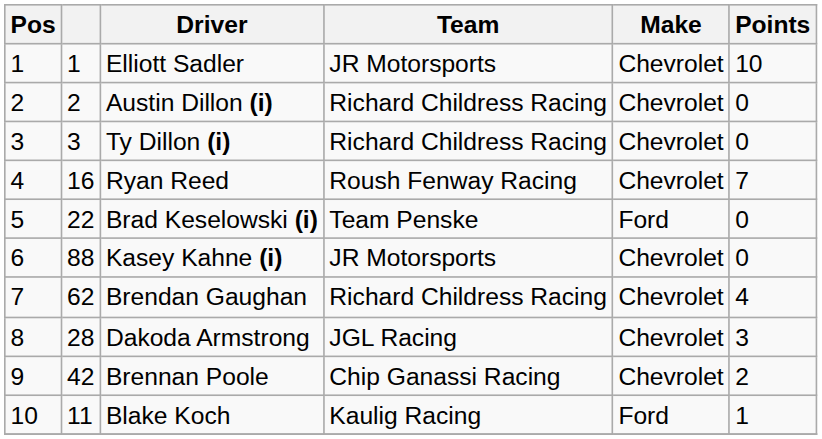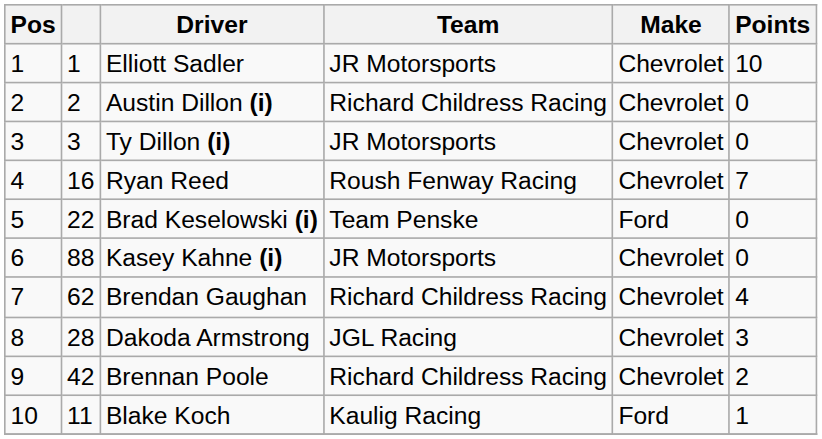Ty Dillon (i) | Team: Richard Childress Racing -> JR Motorsports
Brennan Poole | Team: Chip Ganassi Racing -> Richard Childress Racing
